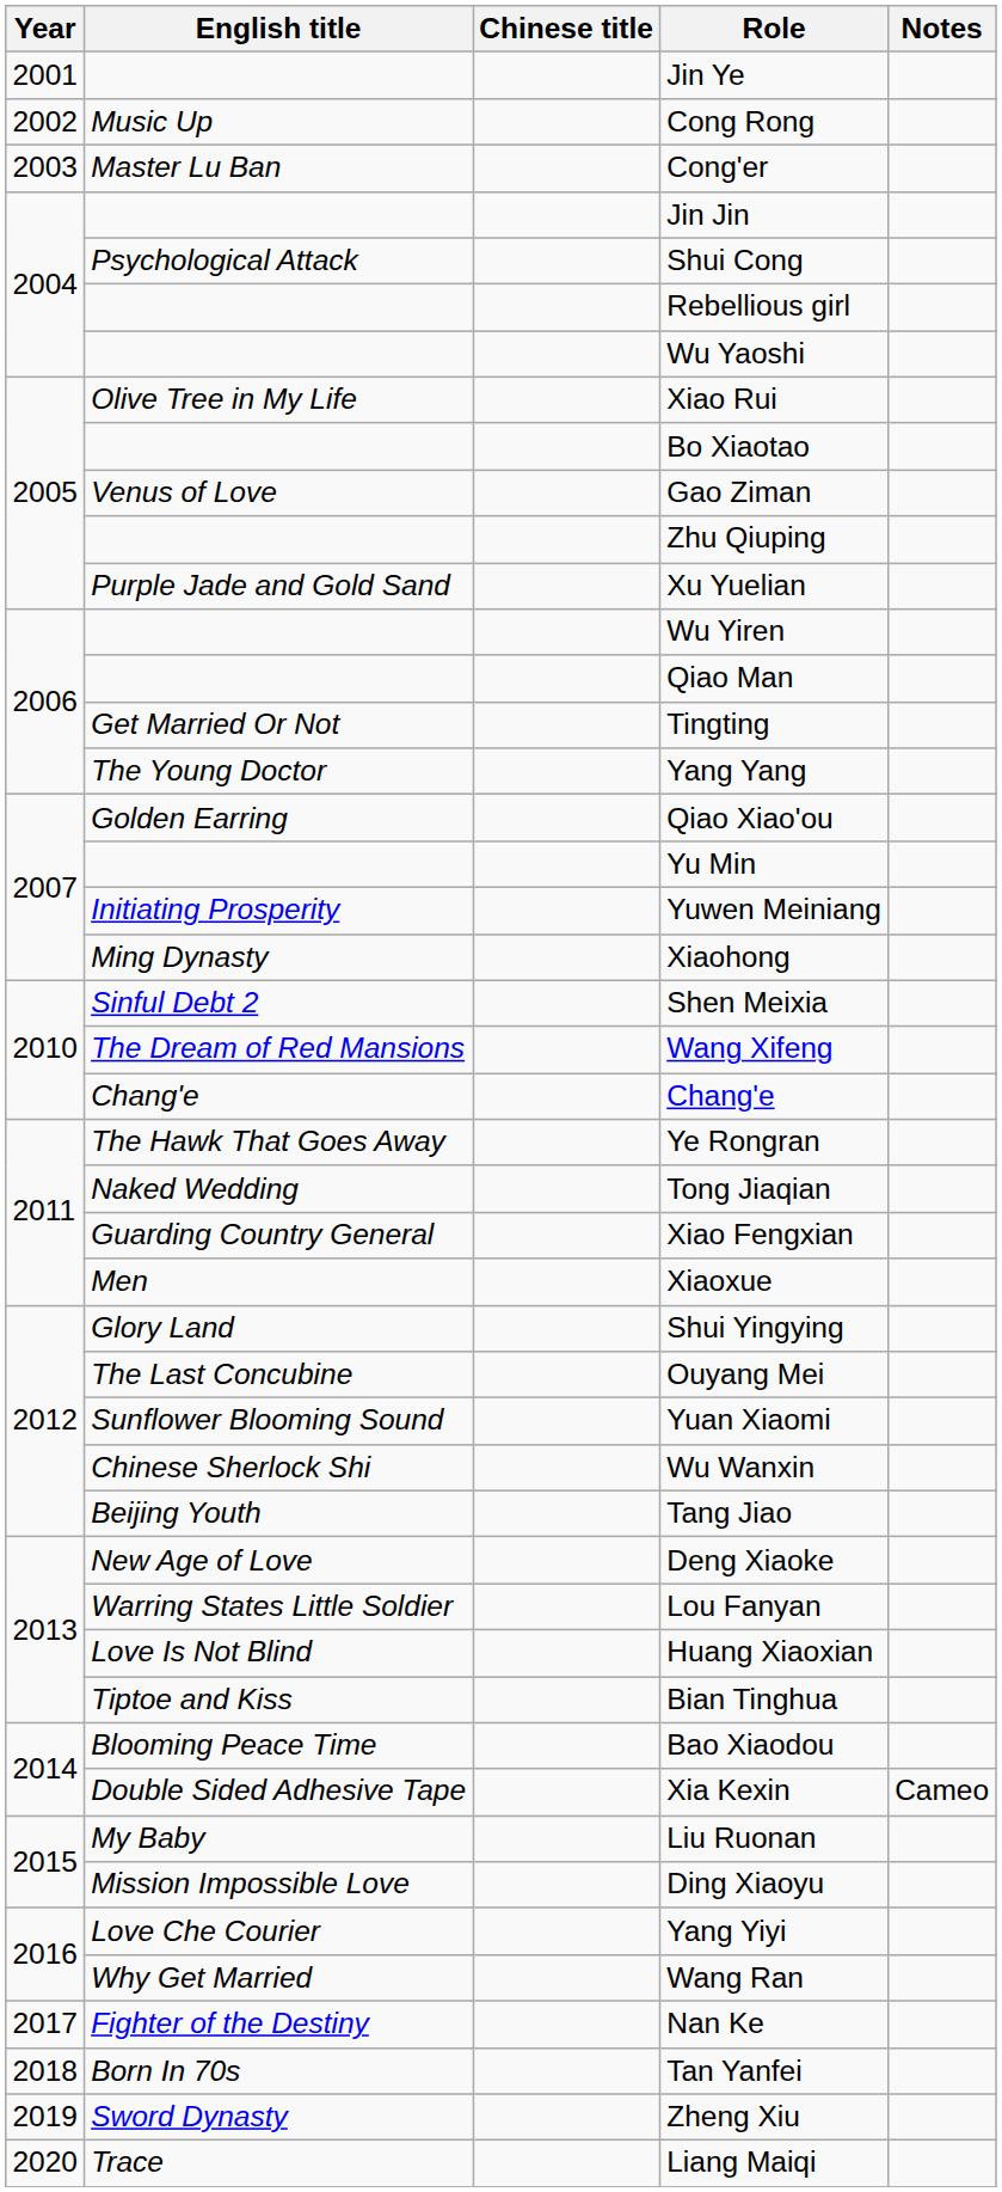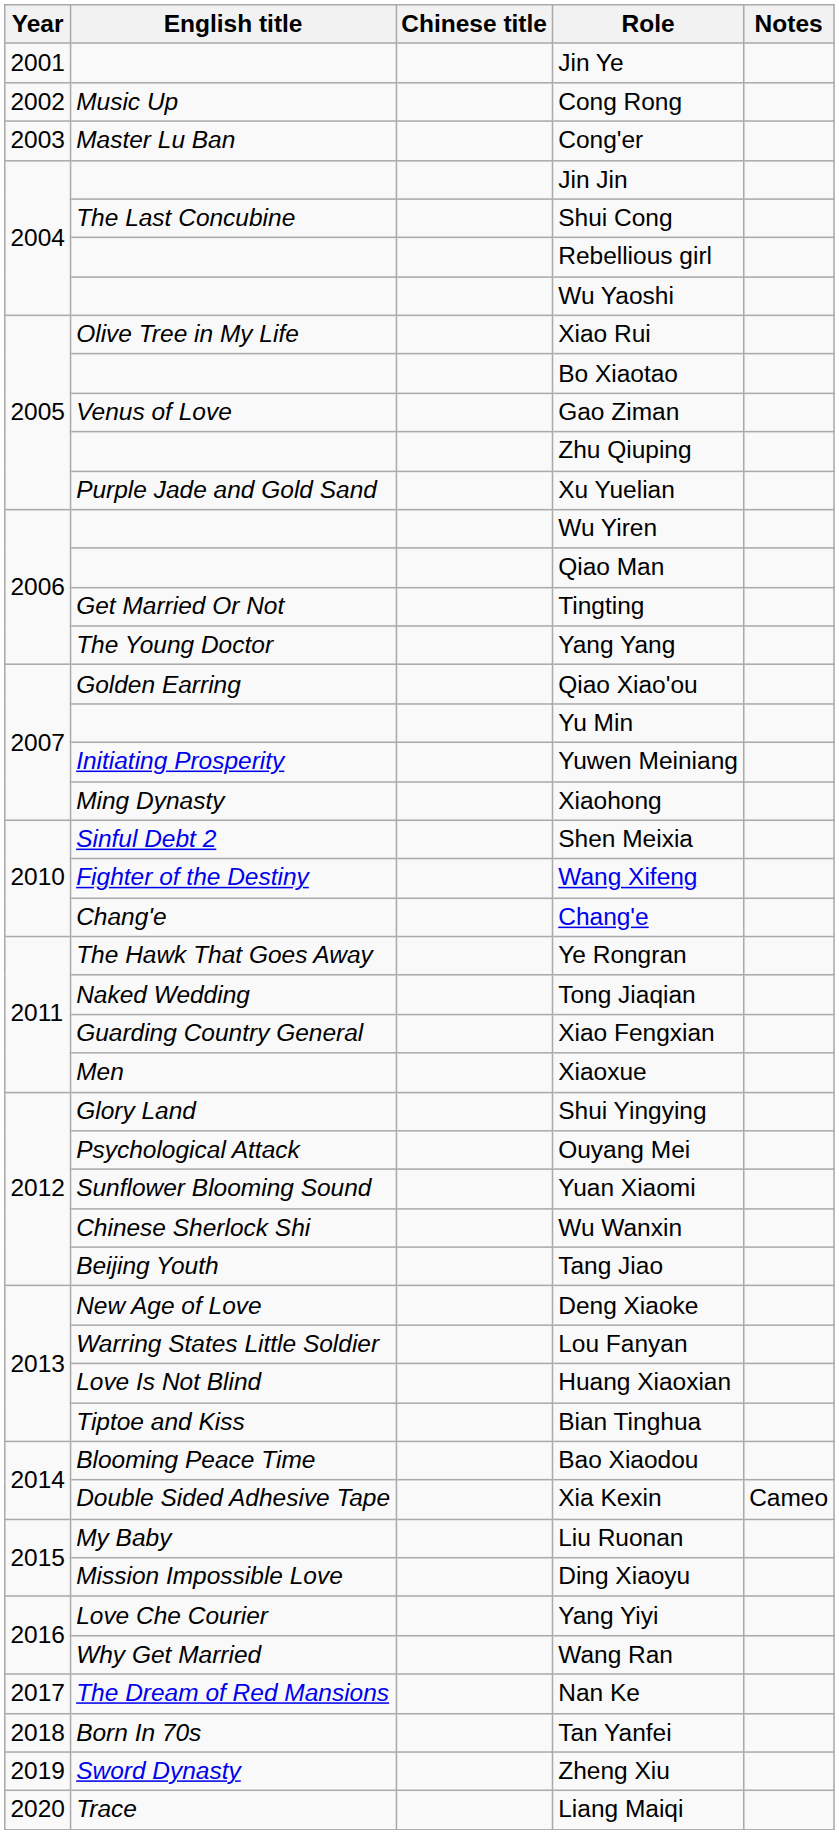Shui Cong | English title: Psychological Attack -> The Last Concubine
Wang Xifeng | English title: The Dream of Red Mansions -> Fighter of the Destiny
Ouyang Mei | English title: The Last Concubine -> Psychological Attack
Nan Ke | English title: Fighter of the Destiny -> The Dream of Red Mansions
